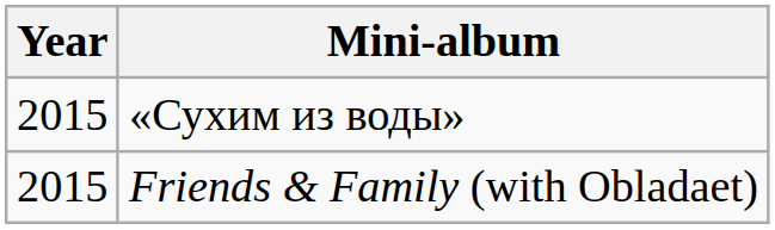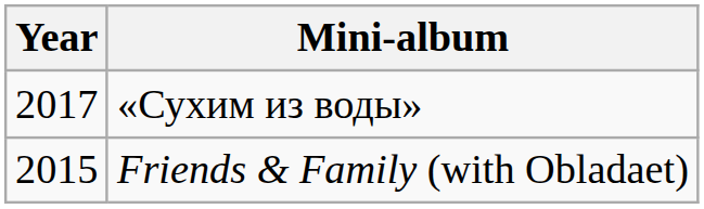«Сухим из воды» | Year: 2015 -> 2017
